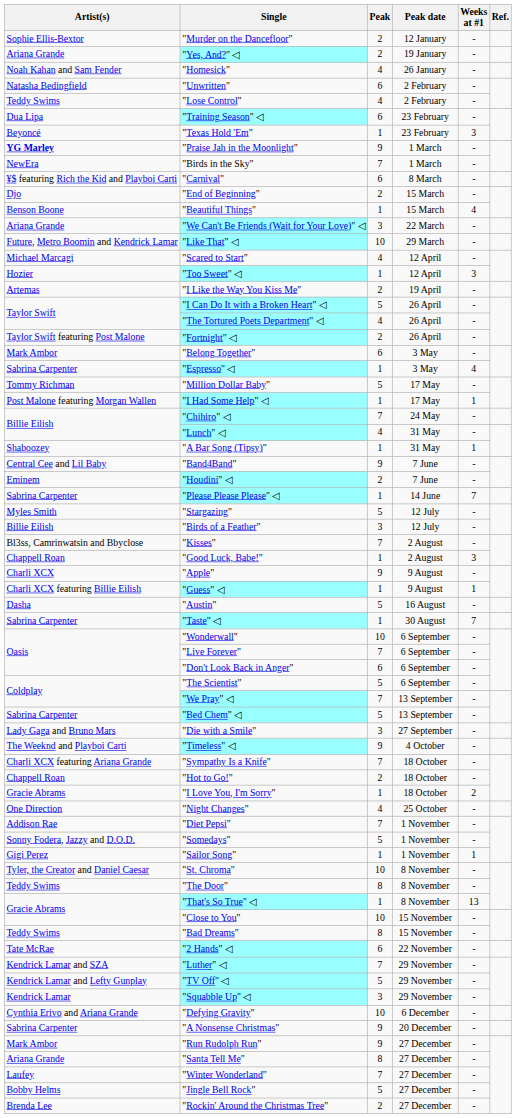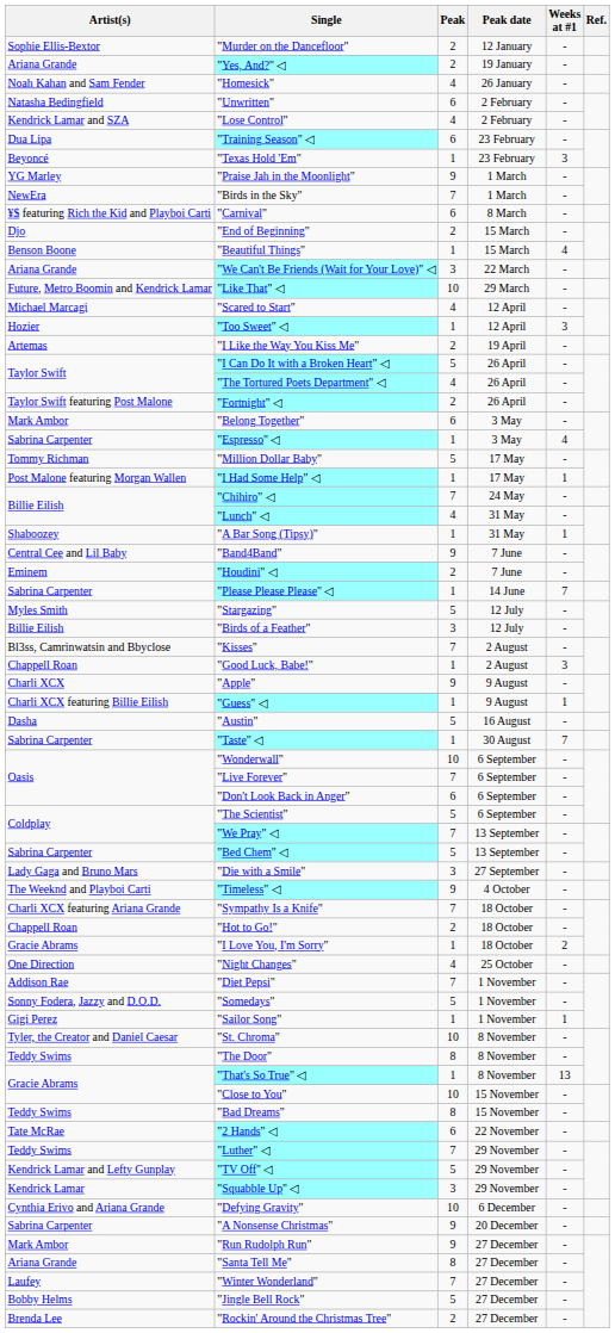"Lose Control" | Artist(s): Teddy Swims -> Kendrick Lamar and SZA
"Praise Jah in the Moonlight" | Artist(s): bold -> normal
"Luther" ◁ | Artist(s): Kendrick Lamar and SZA -> Teddy Swims
